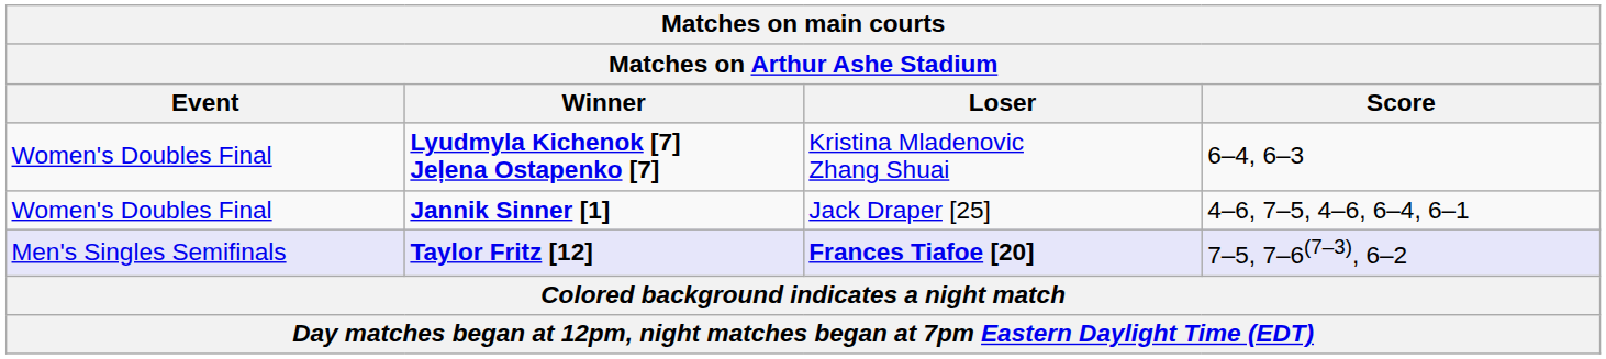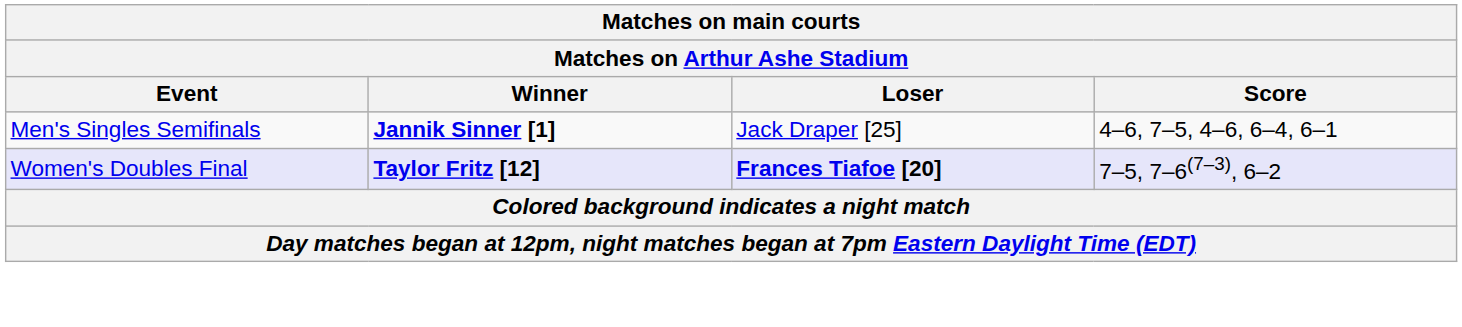- row: Women's Doubles Final | Lyudmyla Kichenok [7] Jeļena Ostapenko [7] | Kristina Mladenovic Zhang Shuai | 6–4, 6–3
Jannik Sinner [1] | Event: Women's Doubles Final -> Men's Singles Semifinals
Taylor Fritz [12] | Event: Men's Singles Semifinals -> Women's Doubles Final
